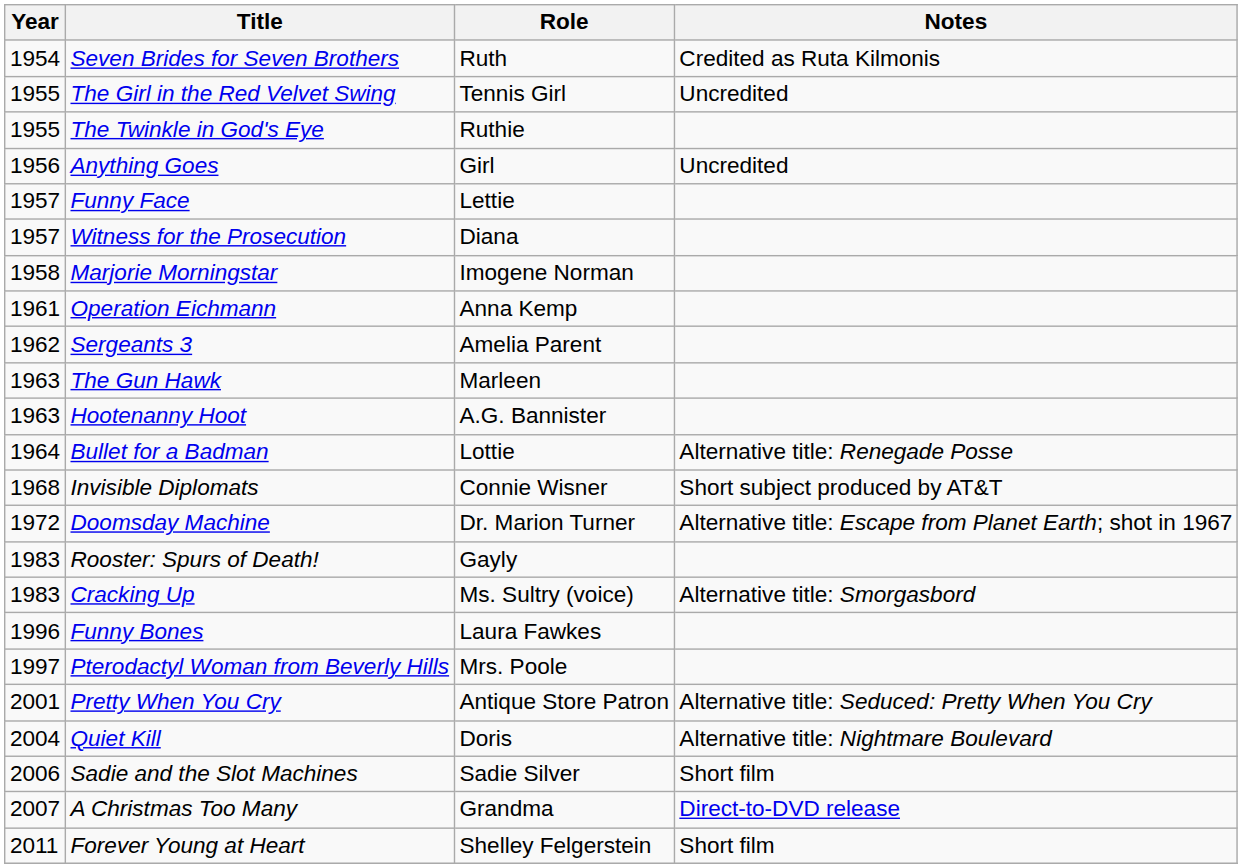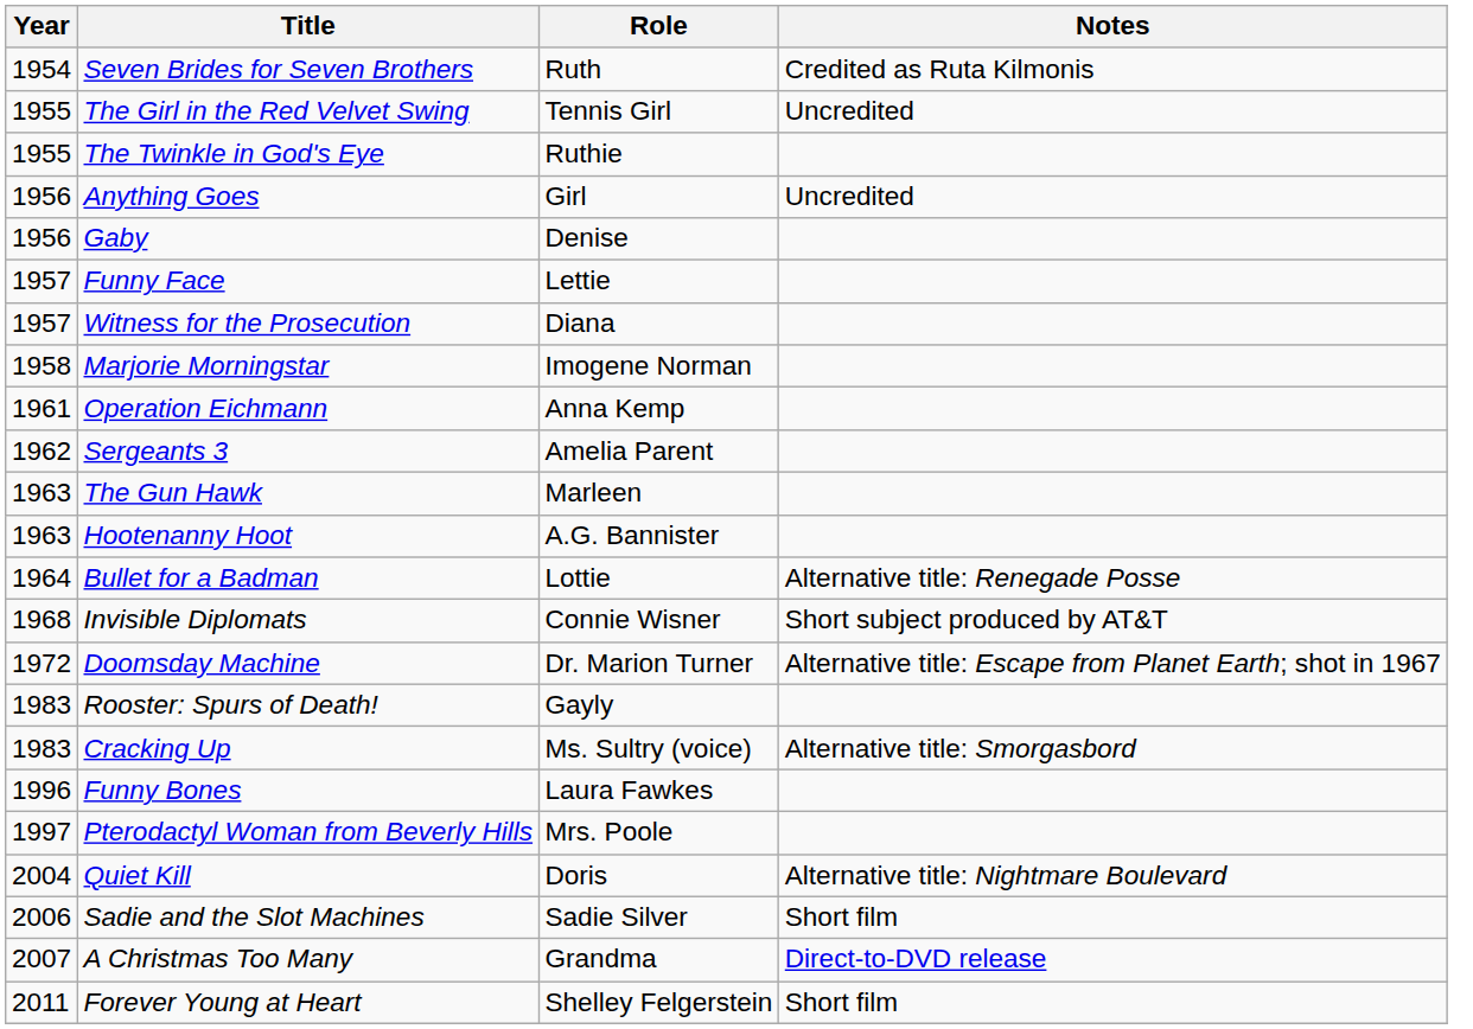+ row: 1956 | Gaby | Denise
- row: 2001 | Pretty When You Cry | Antique Store Patron | Alternative title: Seduced: Pretty When You Cry
